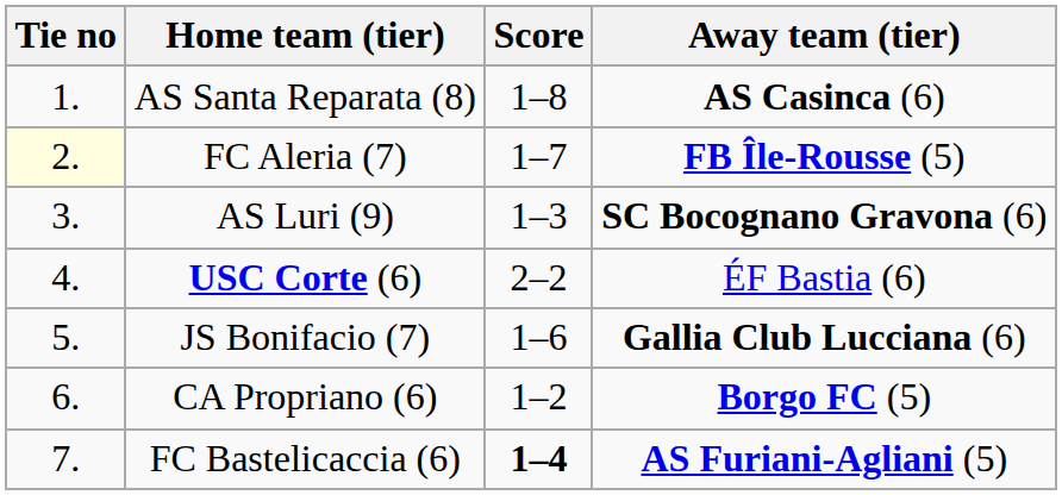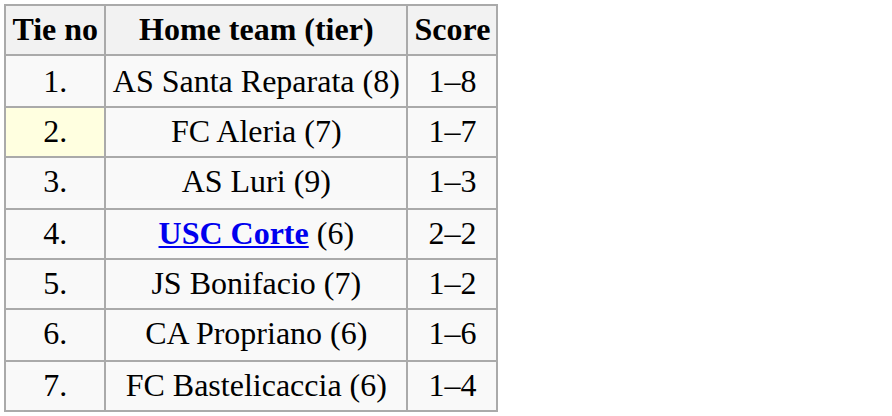- column: Away team (tier) | AS Casinca (6) | FB Île-Rousse (5) | SC Bocognano Gravona (6) | ÉF Bastia (6) | Gallia Club Lucciana (6) | Borgo FC (5) | AS Furiani-Agliani (5)
JS Bonifacio (7) | Score: 1–6 -> 1–2
CA Propriano (6) | Score: 1–2 -> 1–6
FC Bastelicaccia (6) | Score: bold -> normal
